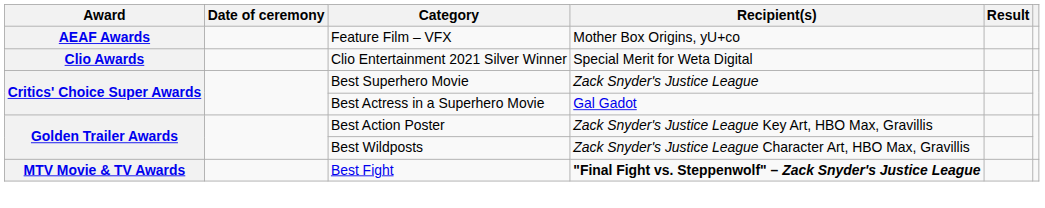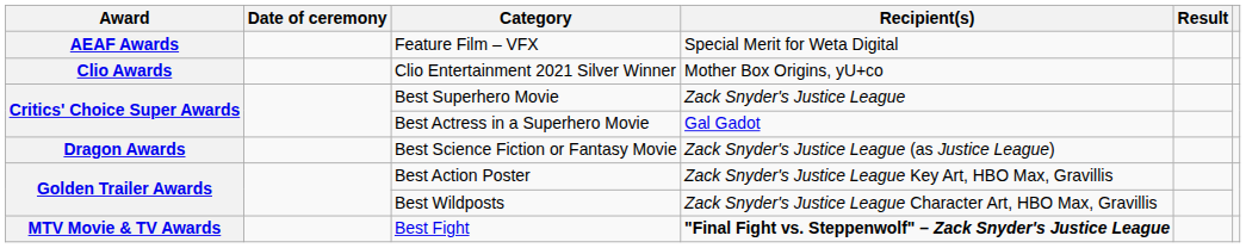Feature Film – VFX | Recipient(s): Mother Box Origins, yU+co -> Special Merit for Weta Digital
Clio Entertainment 2021 Silver Winner | Recipient(s): Special Merit for Weta Digital -> Mother Box Origins, yU+co
+ row: Dragon Awards | Best Science Fiction or Fantasy Movie | Zack Snyder's Justice League (as Justice League)
